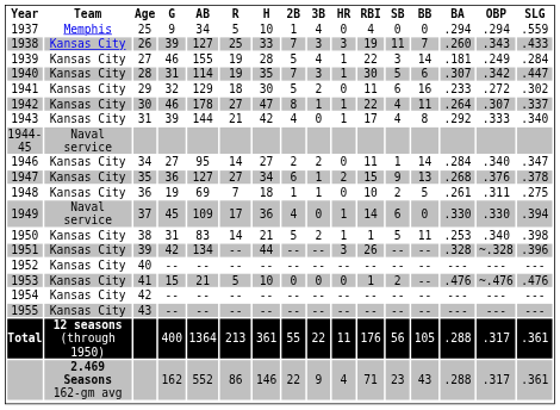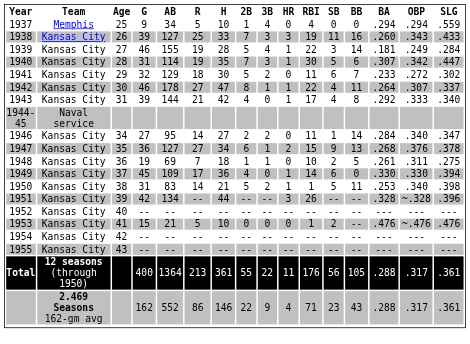1938 | BB: 7 -> 16
1941 | BB: 16 -> 7
1949 | Team: Naval service -> Kansas City
